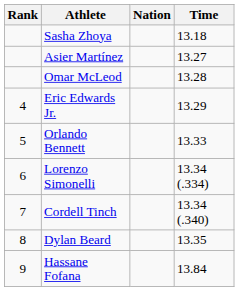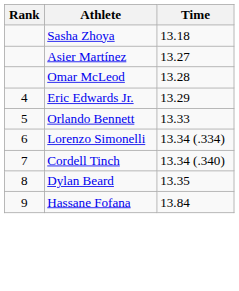- column: Nation
